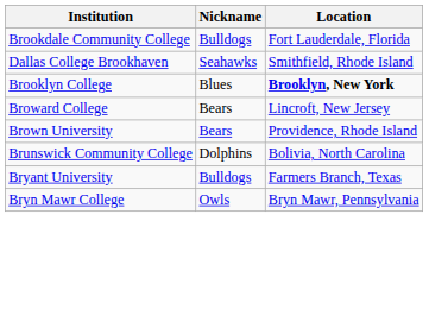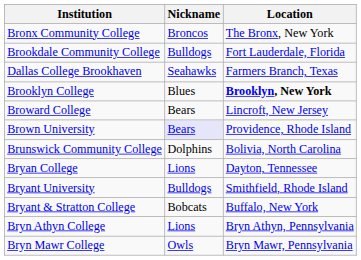+ row: Bronx Community College | Broncos | The Bronx, New York
Dallas College Brookhaven | Location: Smithfield, Rhode Island -> Farmers Branch, Texas
Brown University | Nickname: no background -> lavender background
+ row: Bryan College | Lions | Dayton, Tennessee
Bryant University | Location: Farmers Branch, Texas -> Smithfield, Rhode Island
+ row: Bryant & Stratton College | Bobcats | Buffalo, New York
+ row: Bryn Athyn College | Lions | Bryn Athyn, Pennsylvania
